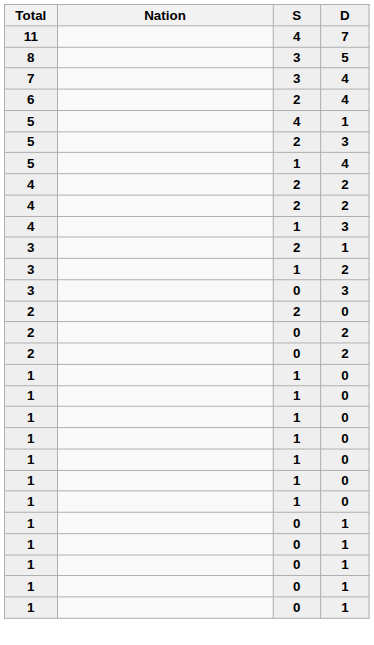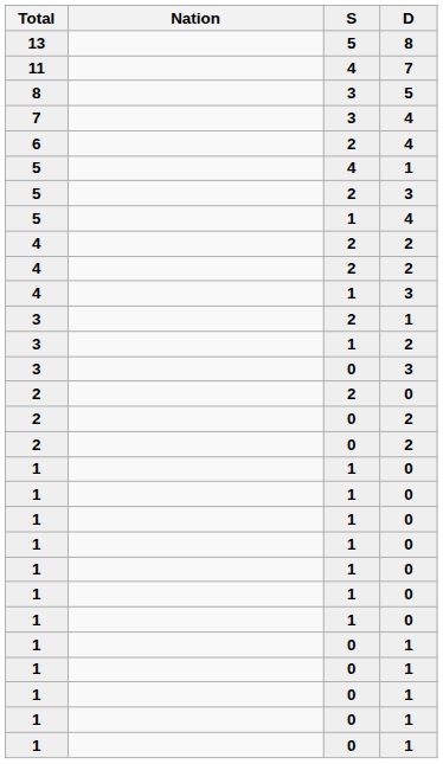+ row: 13 | 5 | 8
